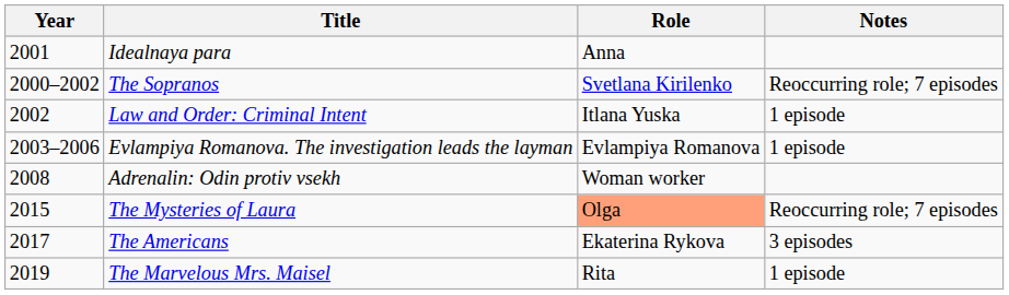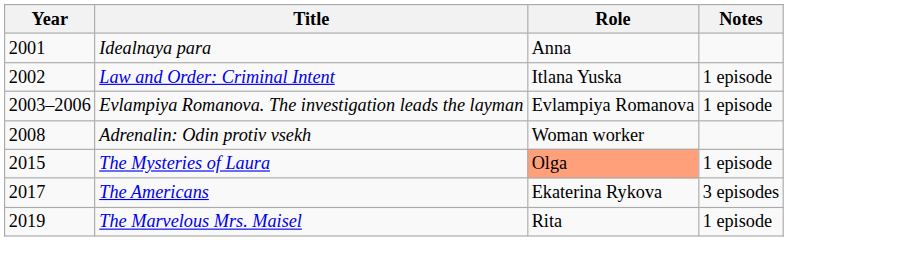- row: 2000–2002 | The Sopranos | Svetlana Kirilenko | Reoccurring role; 7 episodes
The Mysteries of Laura | Notes: Reoccurring role; 7 episodes -> 1 episode
